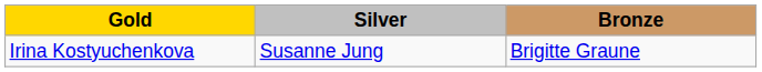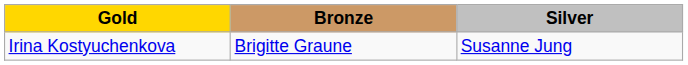columns swapped: Silver <-> Bronze
